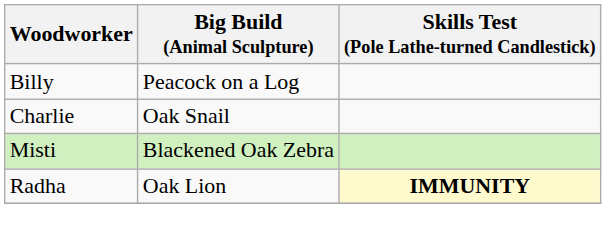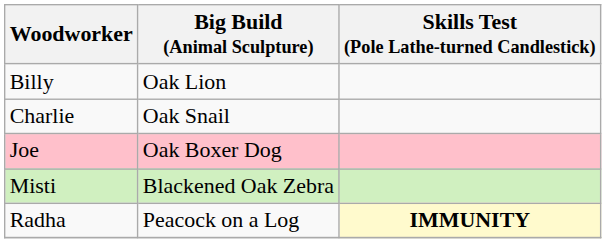Billy | Big Build (Animal Sculpture): Peacock on a Log -> Oak Lion
+ row: Joe | Oak Boxer Dog
Radha | Big Build (Animal Sculpture): Oak Lion -> Peacock on a Log
